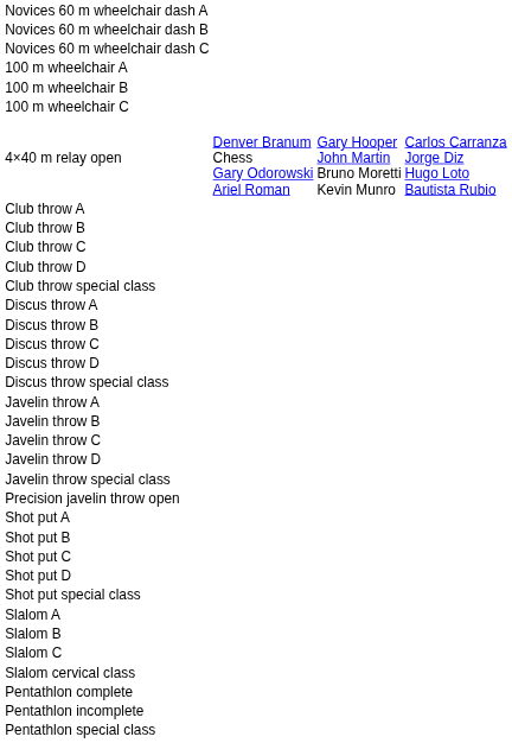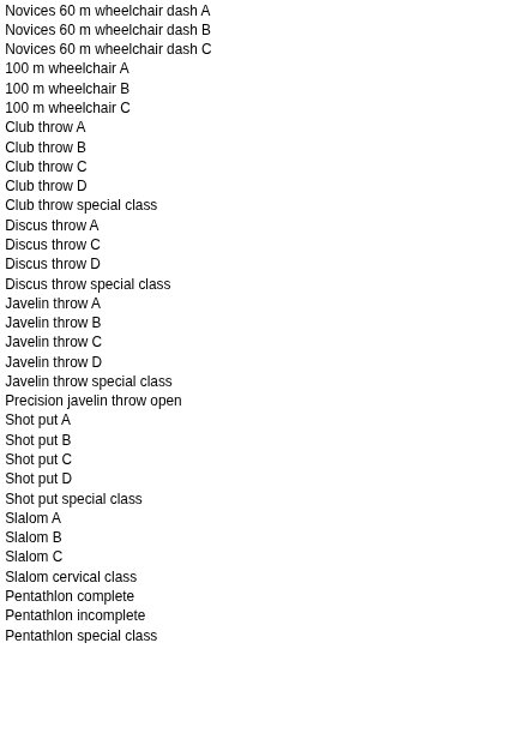- row: 4×40 m relay open | Denver Branum Chess Gary Odorowski Ariel Roman | Gary Hooper John Martin Bruno Moretti Kevin Munro | Carlos Carranza Jorge Diz Hugo Loto Bautista Rubio
- row: Discus throw B
